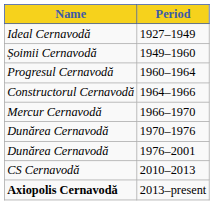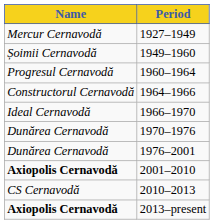1927–1949 | Name: Ideal Cernavodă -> Mercur Cernavodă
1966–1970 | Name: Mercur Cernavodă -> Ideal Cernavodă
+ row: Axiopolis Cernavodă | 2001–2010
